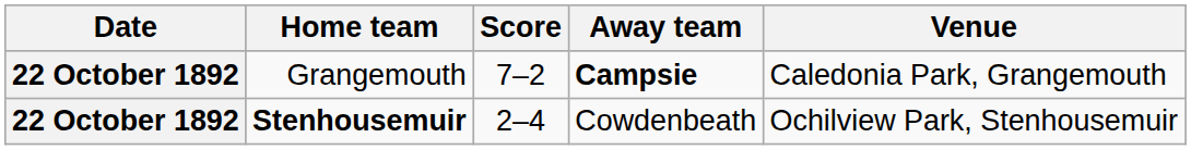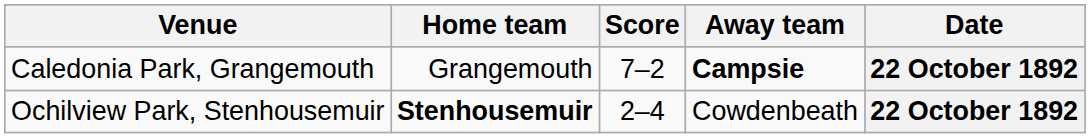columns swapped: Date <-> Venue
